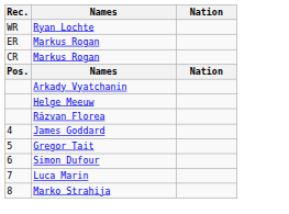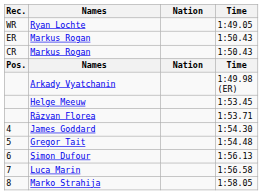+ column: Time | 1:49.05 | 1:50.43 | 1:50.43 | Time | 1:49.98 (ER) | 1:53.45 | 1:53.71 | 1:54.30 | 1:54.48 | 1:56.13 | 1:56.58 | 1:58.05
